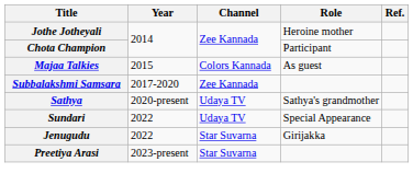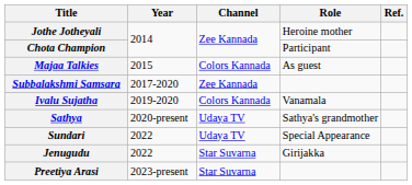+ row: Ivalu Sujatha | 2019-2020 | Colors Kannada | Vanamala
